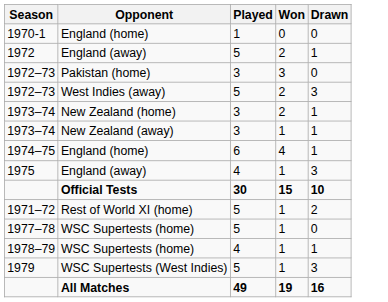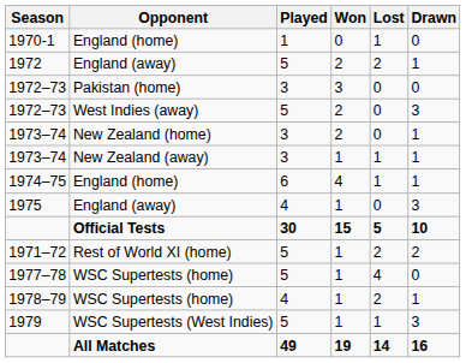+ column: Lost | 1 | 2 | 0 | 0 | 0 | 1 | 1 | 0 | 5 | 2 | 4 | 2 | 1 | 14
